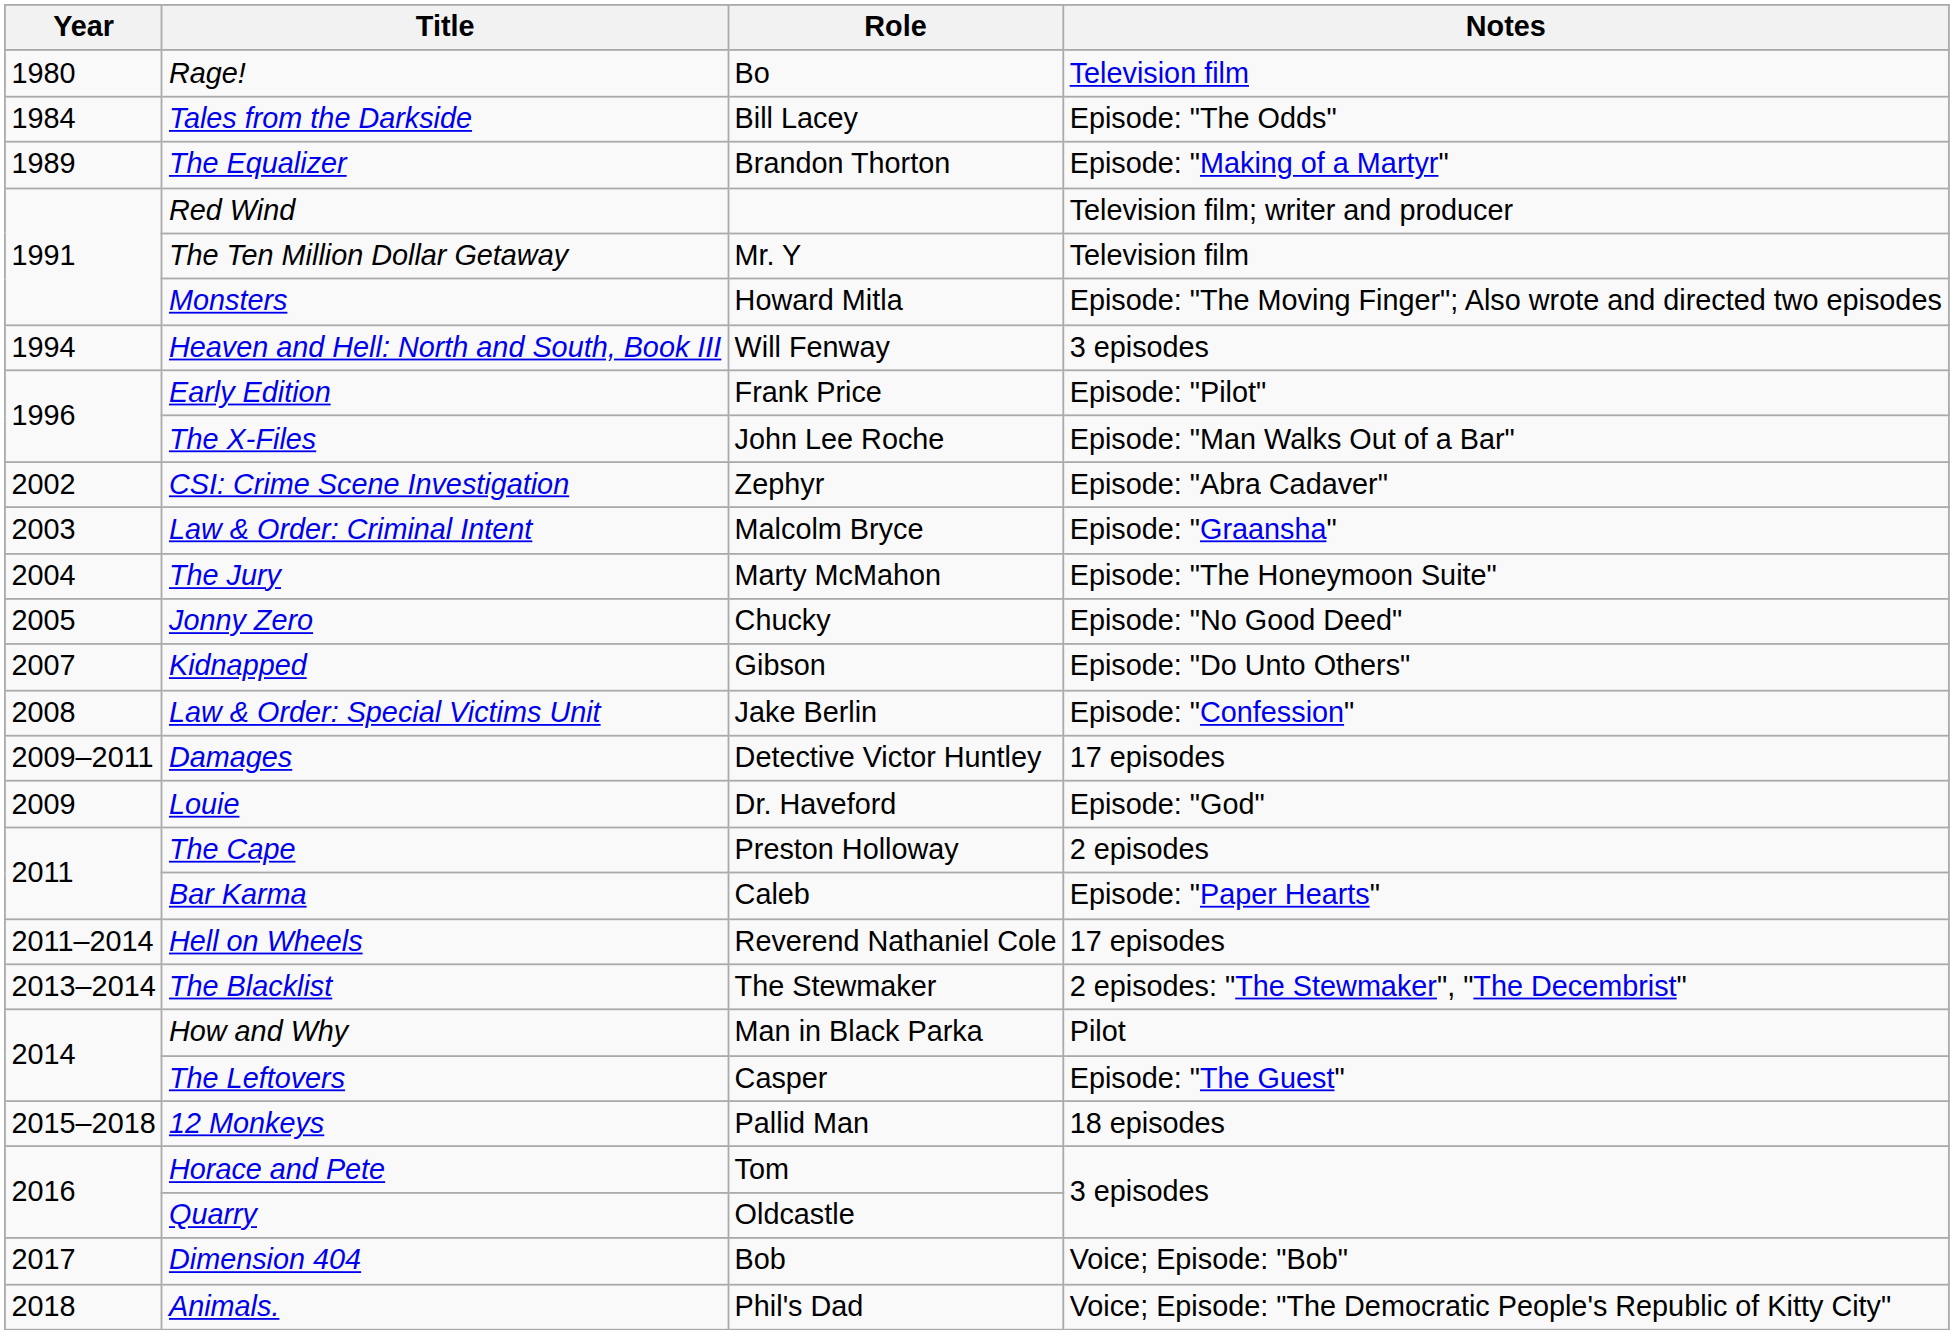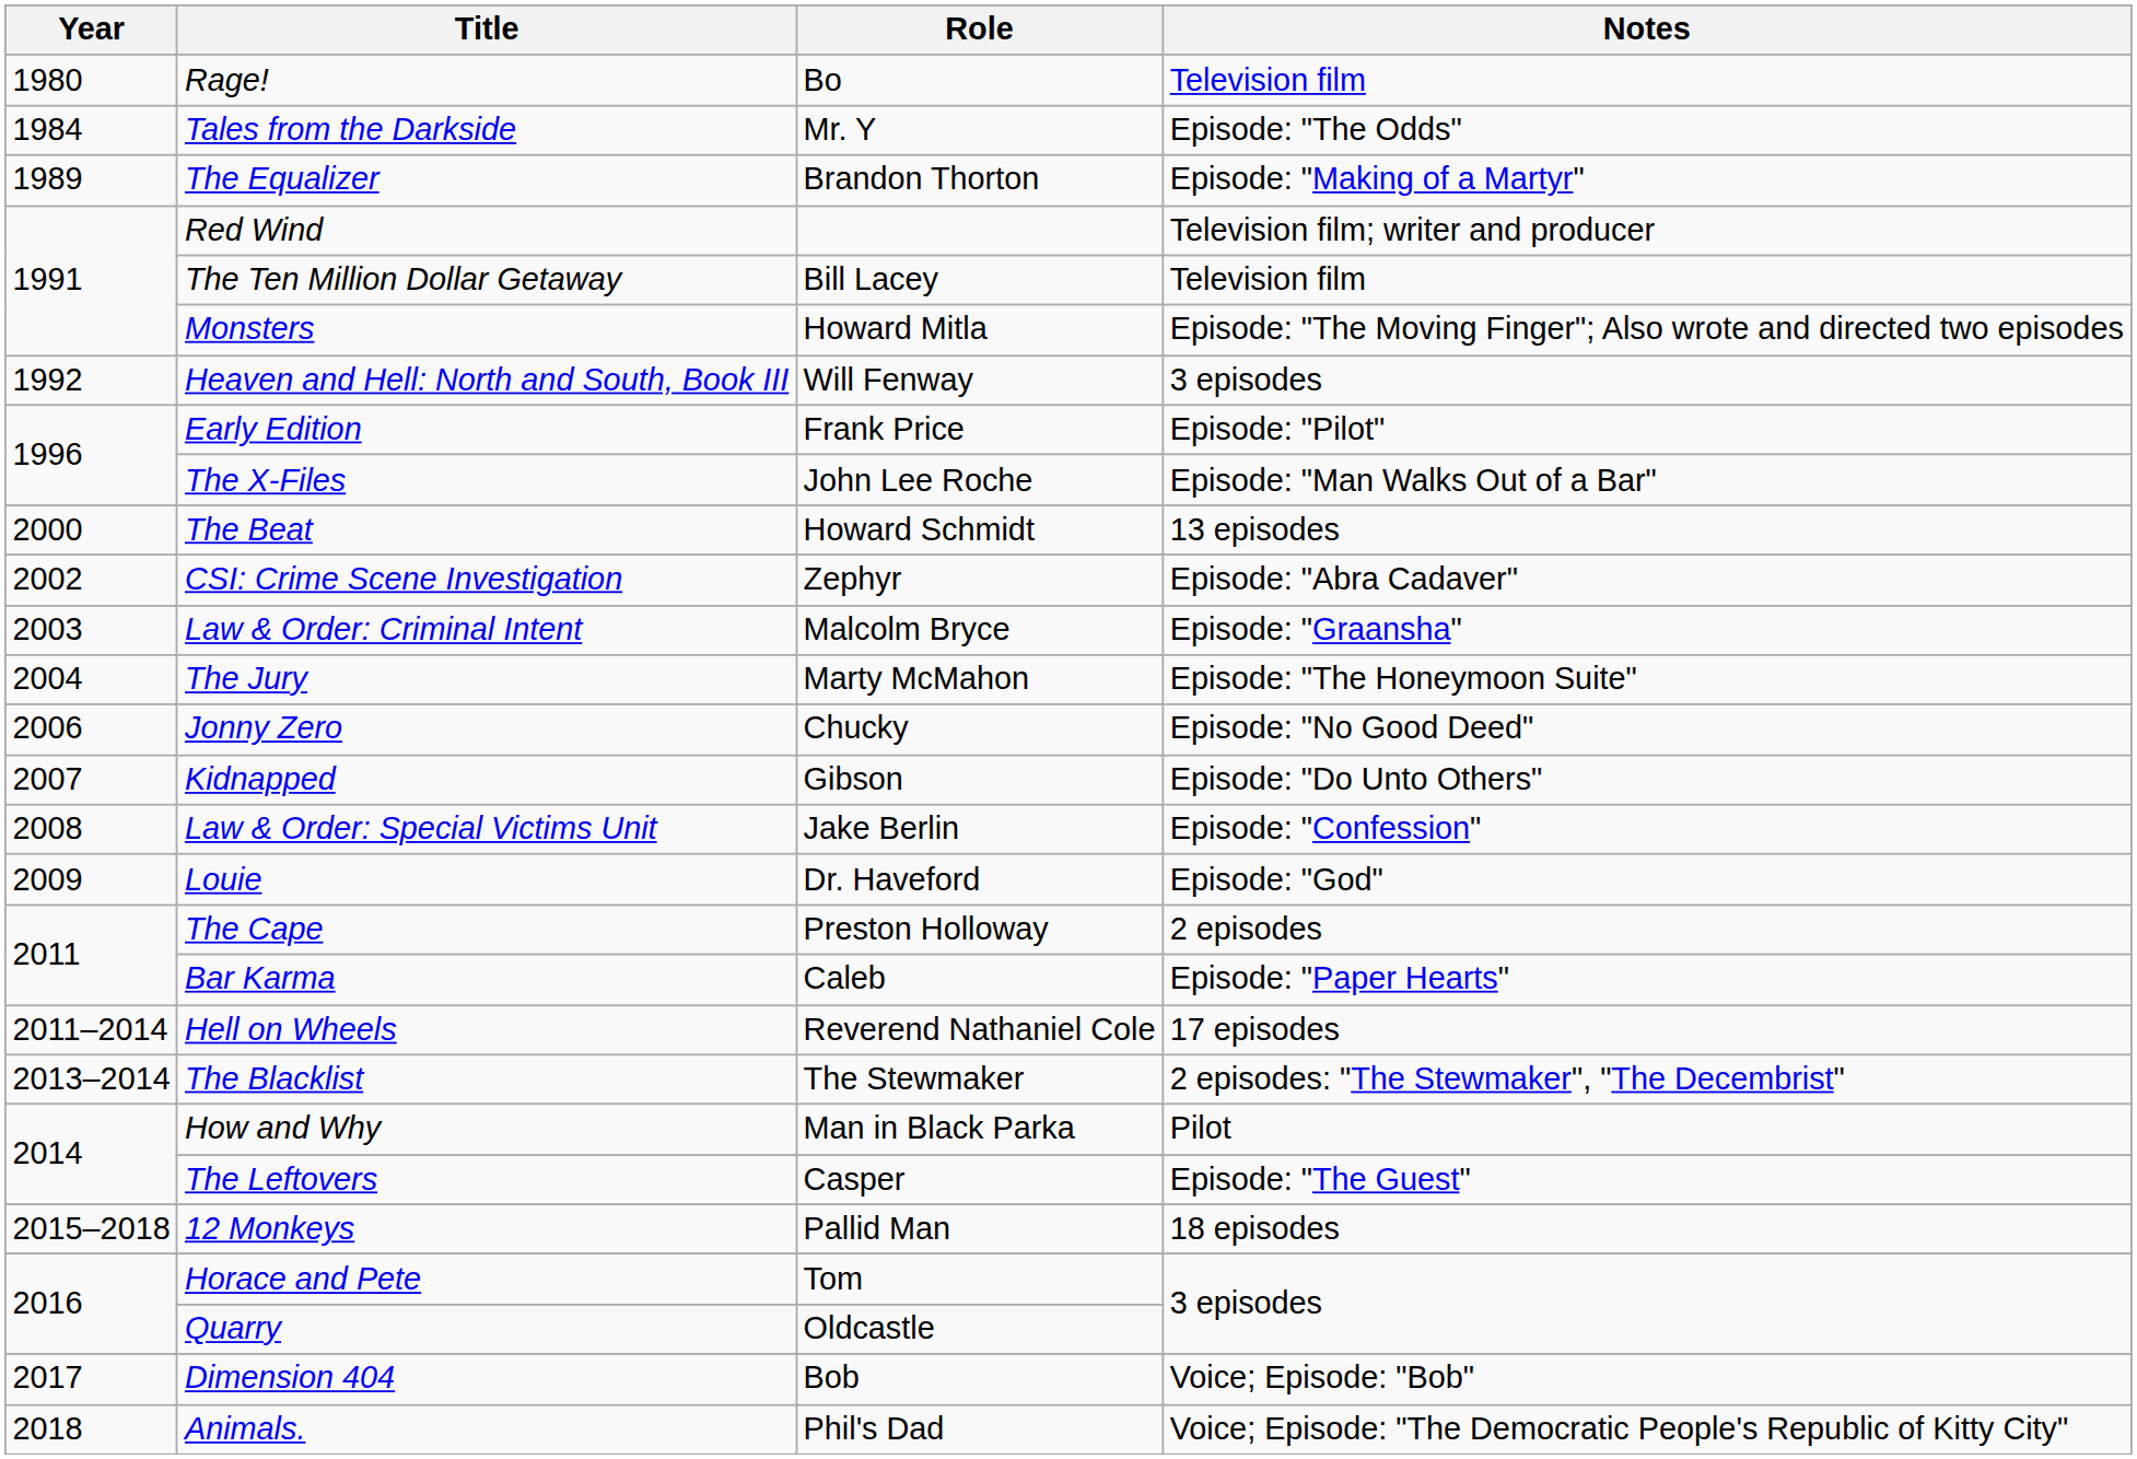Tales from the Darkside | Role: Bill Lacey -> Mr. Y
The Ten Million Dollar Getaway | Role: Mr. Y -> Bill Lacey
Heaven and Hell: North and South, Book III | Year: 1994 -> 1992
+ row: 2000 | The Beat | Howard Schmidt | 13 episodes
Jonny Zero | Year: 2005 -> 2006
- row: 2009–2011 | Damages | Detective Victor Huntley | 17 episodes
